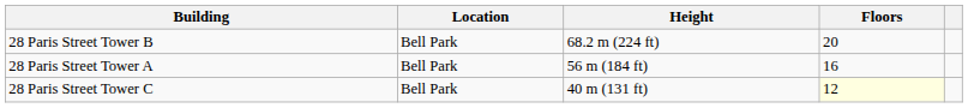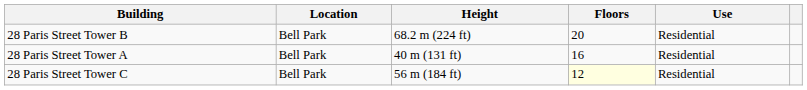+ column: Use | Residential | Residential | Residential
28 Paris Street Tower A | Height: 56 m (184 ft) -> 40 m (131 ft)
28 Paris Street Tower C | Height: 40 m (131 ft) -> 56 m (184 ft)
